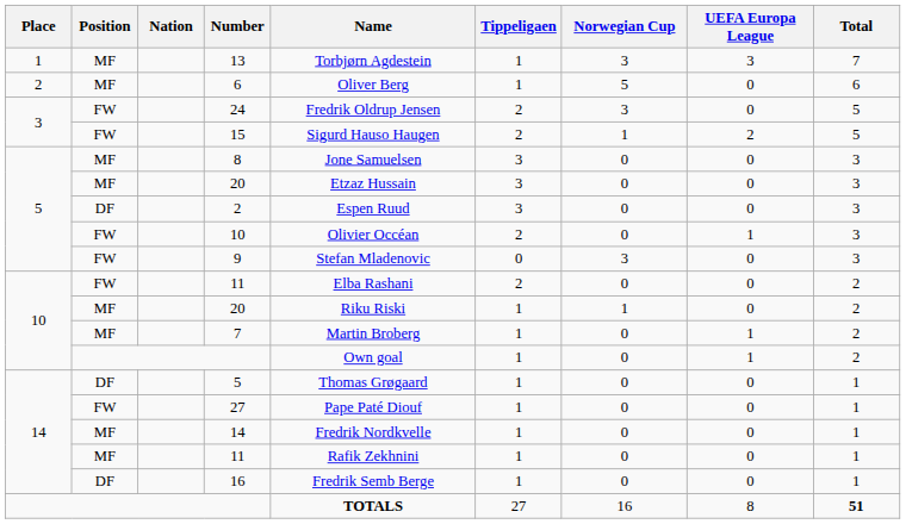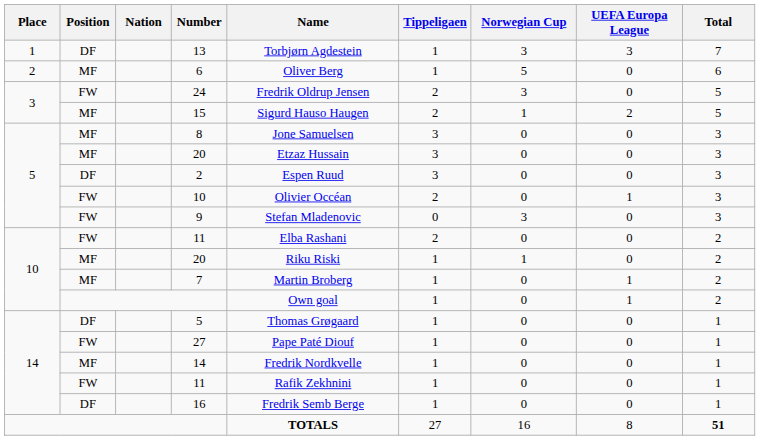13 | Position: MF -> DF
15 | Position: FW -> MF
14 / 11 | Position: MF -> FW
